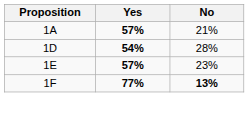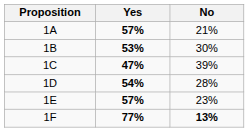+ row: 1B | 53% | 30%
+ row: 1C | 47% | 39%
